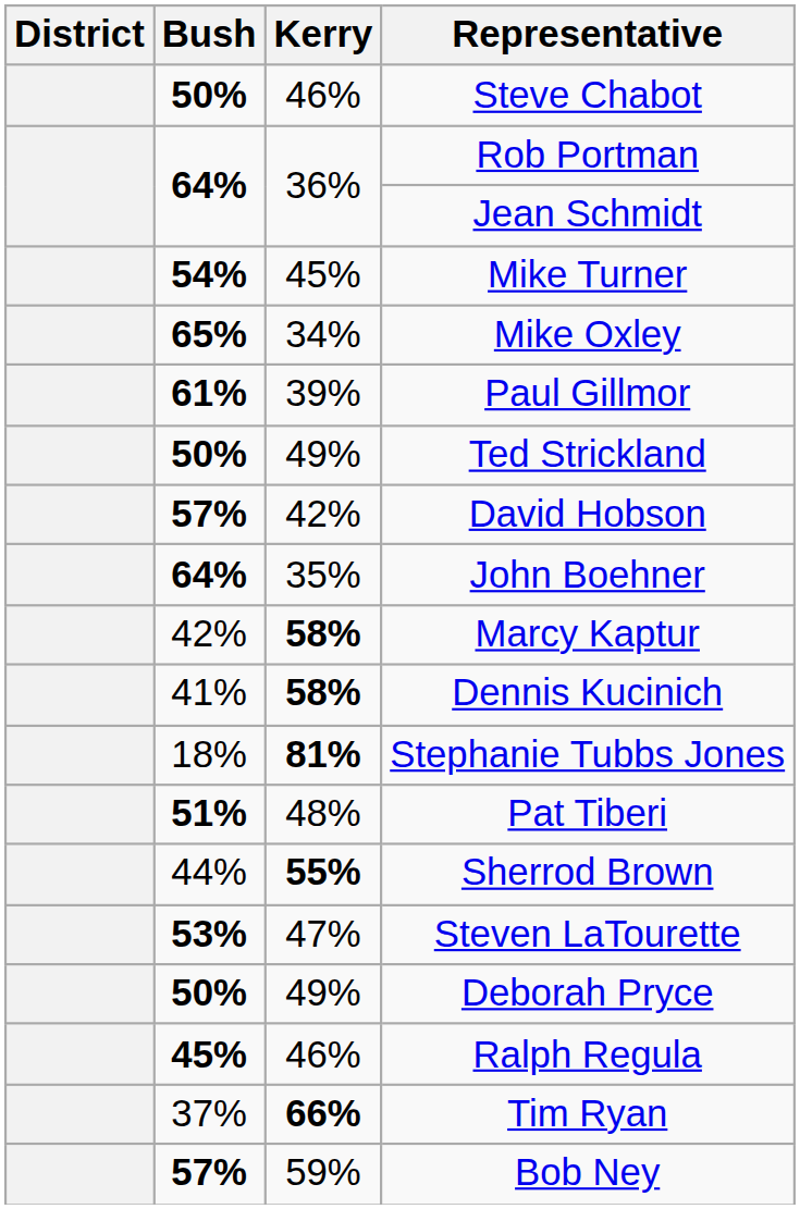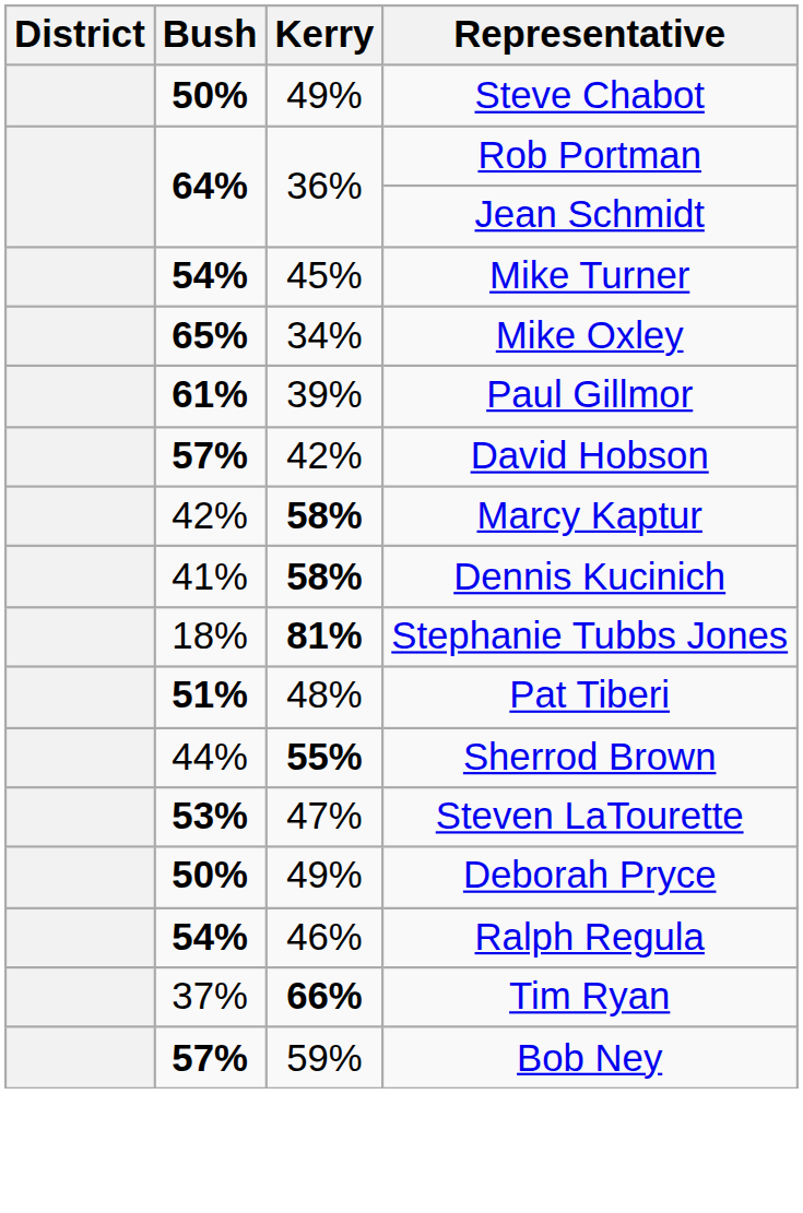Steve Chabot | Kerry: 46% -> 49%
- row: 50% | 49% | Ted Strickland
- row: 64% | 35% | John Boehner
Ralph Regula | Bush: 45% -> 54%
